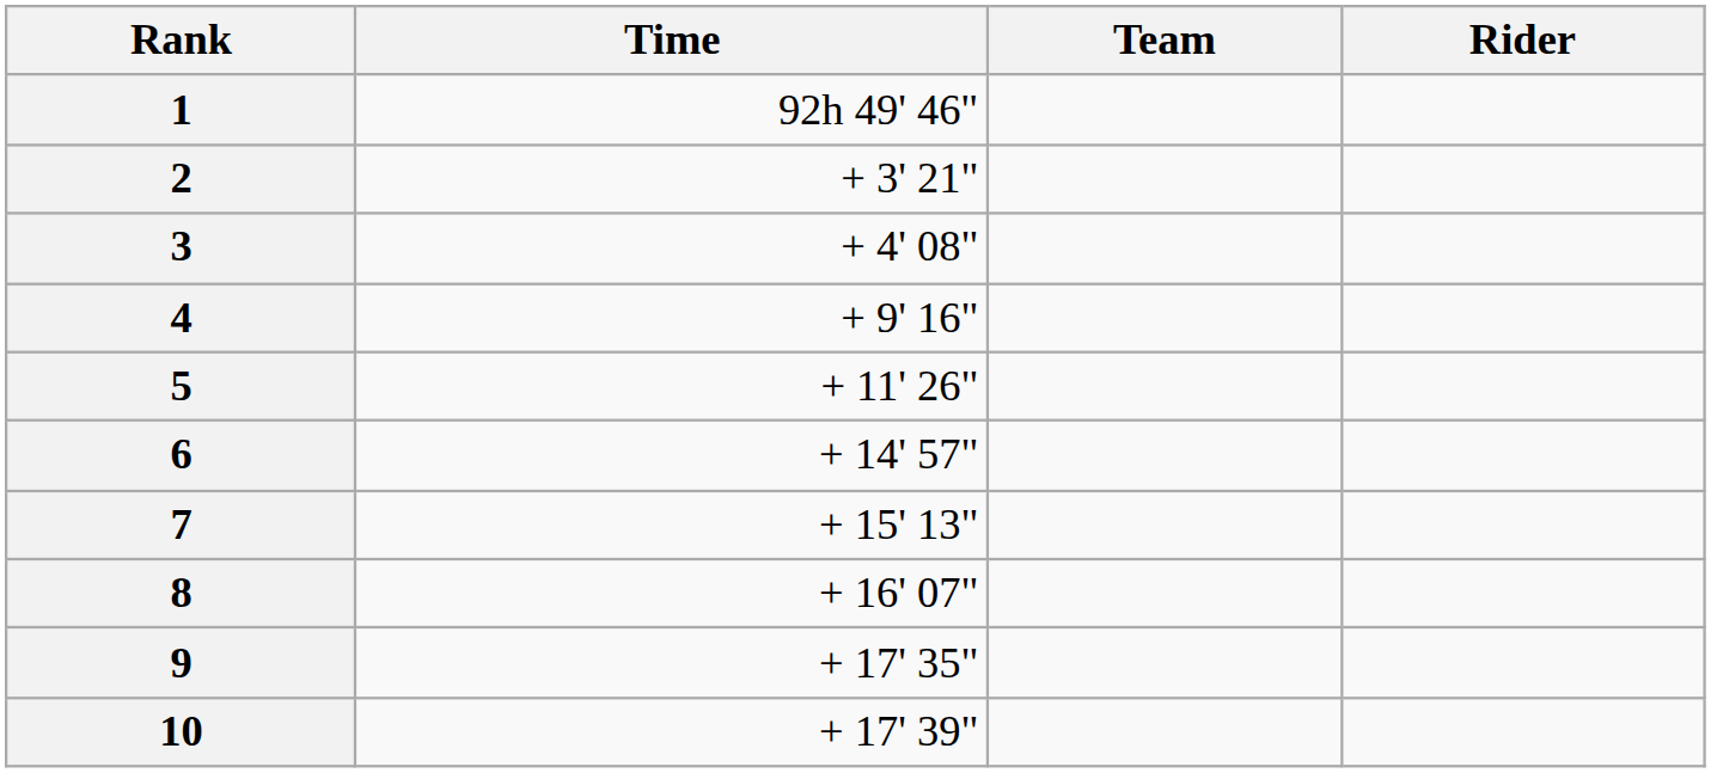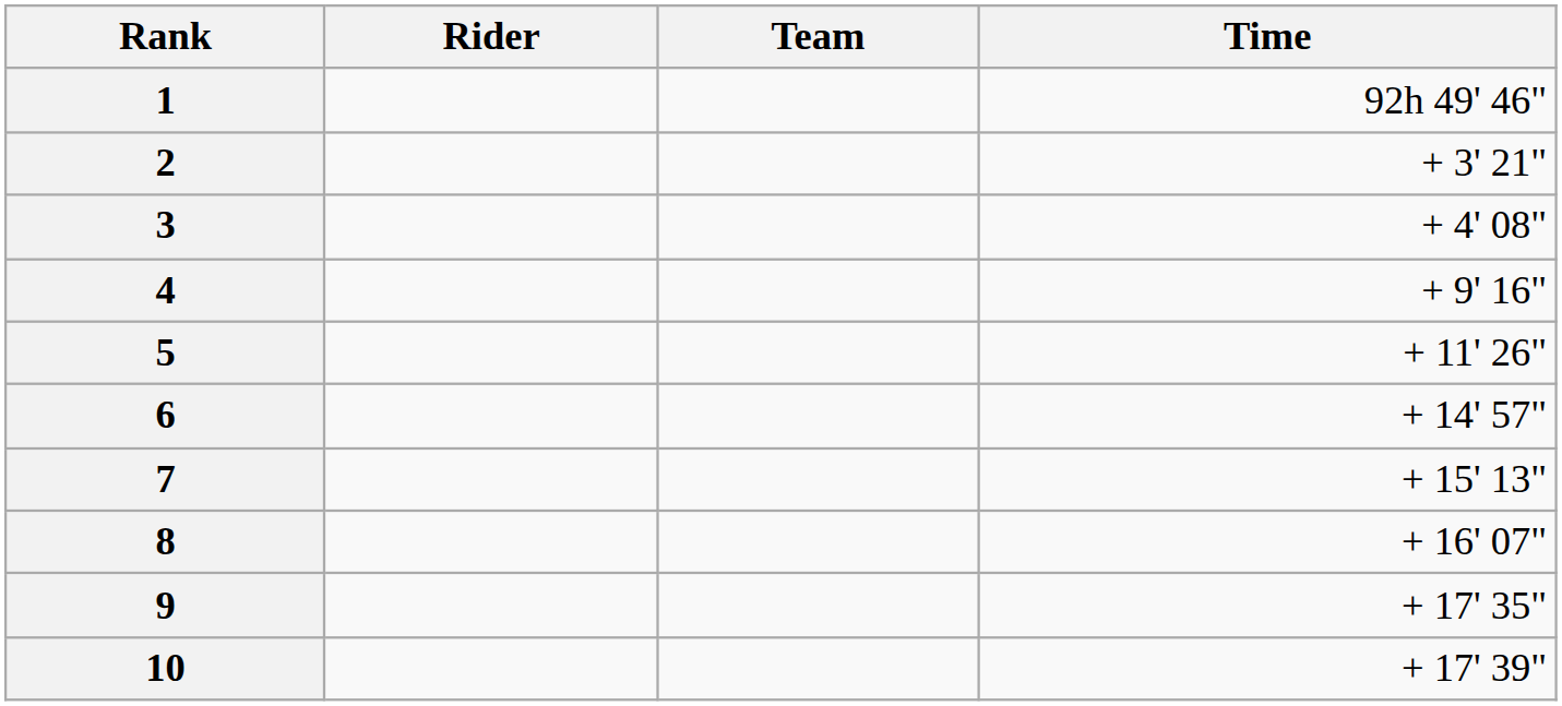columns swapped: Rider <-> Time
